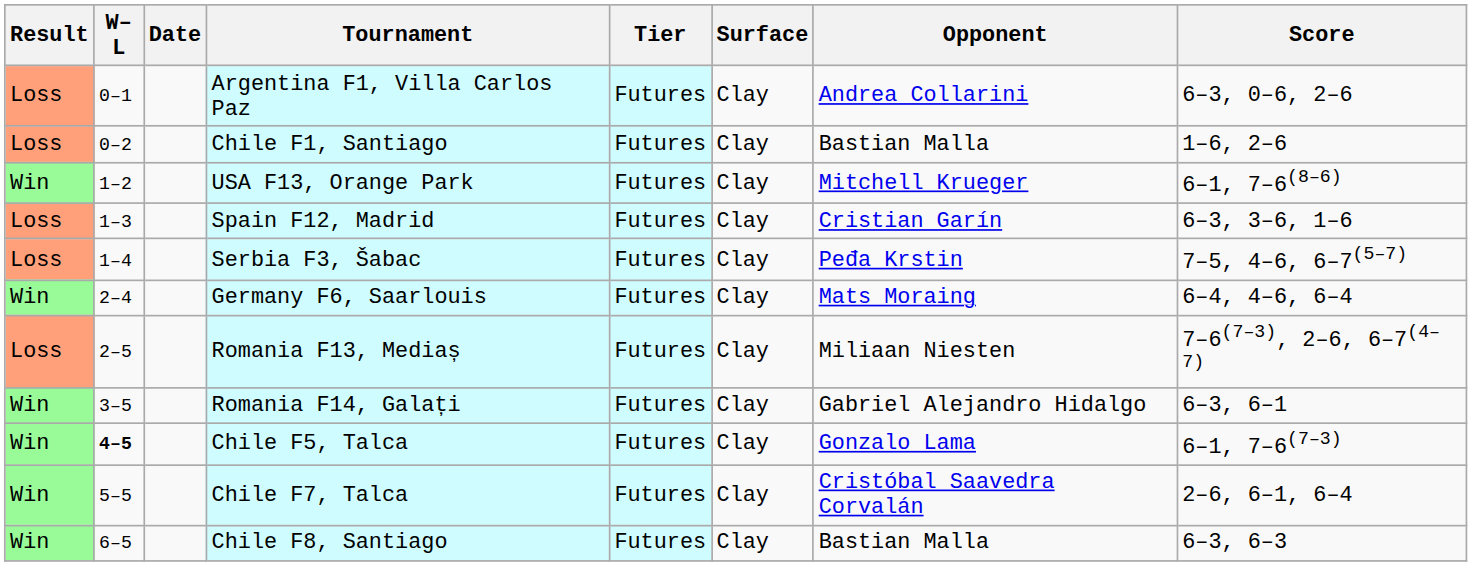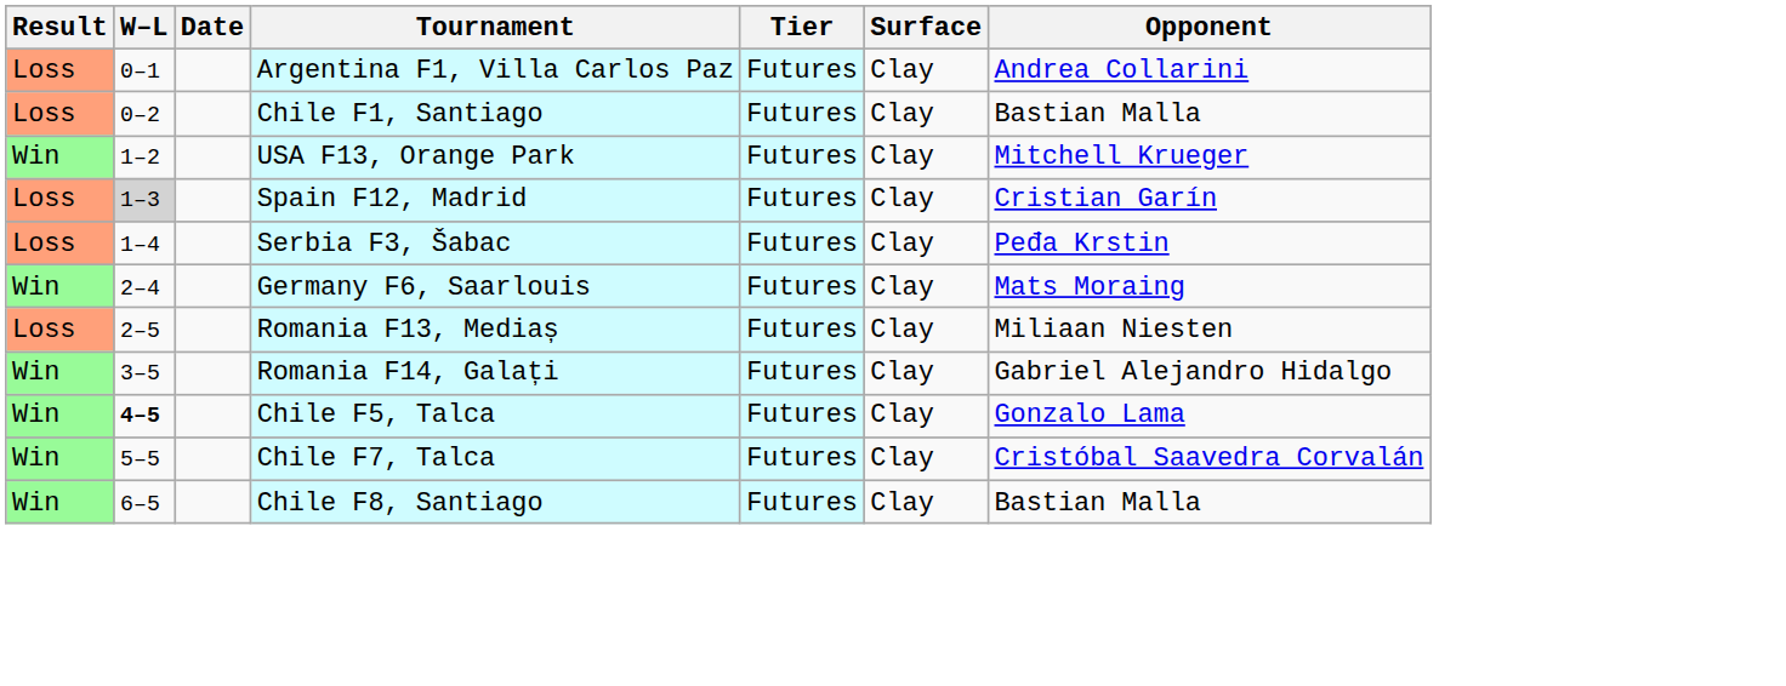- column: Score | 6–3, 0–6, 2–6 | 1–6, 2–6 | 6–1, 7–6(8–6) | 6–3, 3–6, 1–6 | 7–5, 4–6, 6–7(5–7) | 6–4, 4–6, 6–4 | 7–6(7–3), 2–6, 6–7(4–7) | 6–3, 6–1 | 6–1, 7–6(7–3) | 2–6, 6–1, 6–4 | 6–3, 6–3
Spain F12, Madrid | W–L: no background -> lightgrey background
